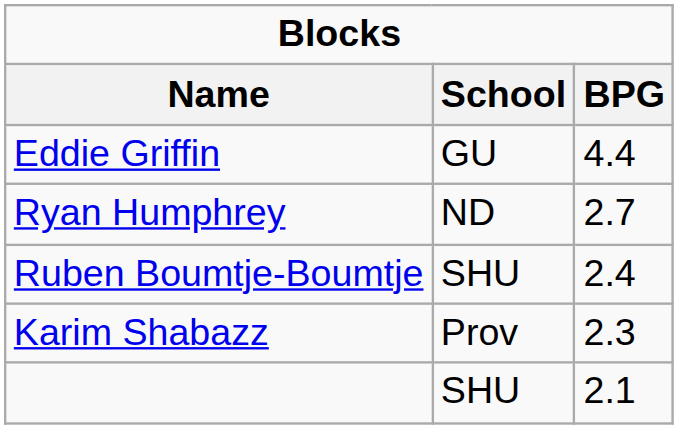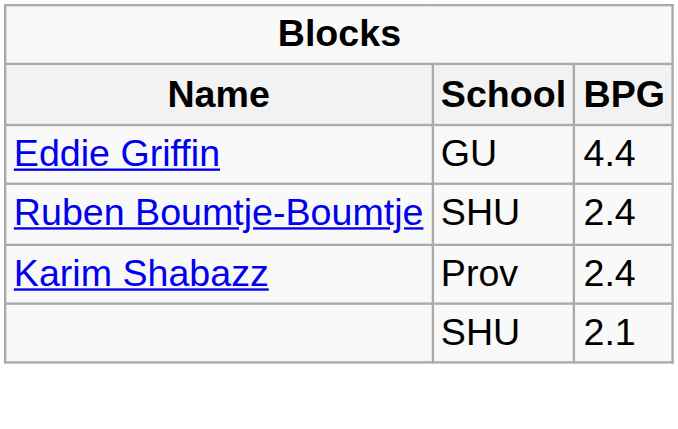- row: Ryan Humphrey | ND | 2.7
Karim Shabazz | BPG: 2.3 -> 2.4
